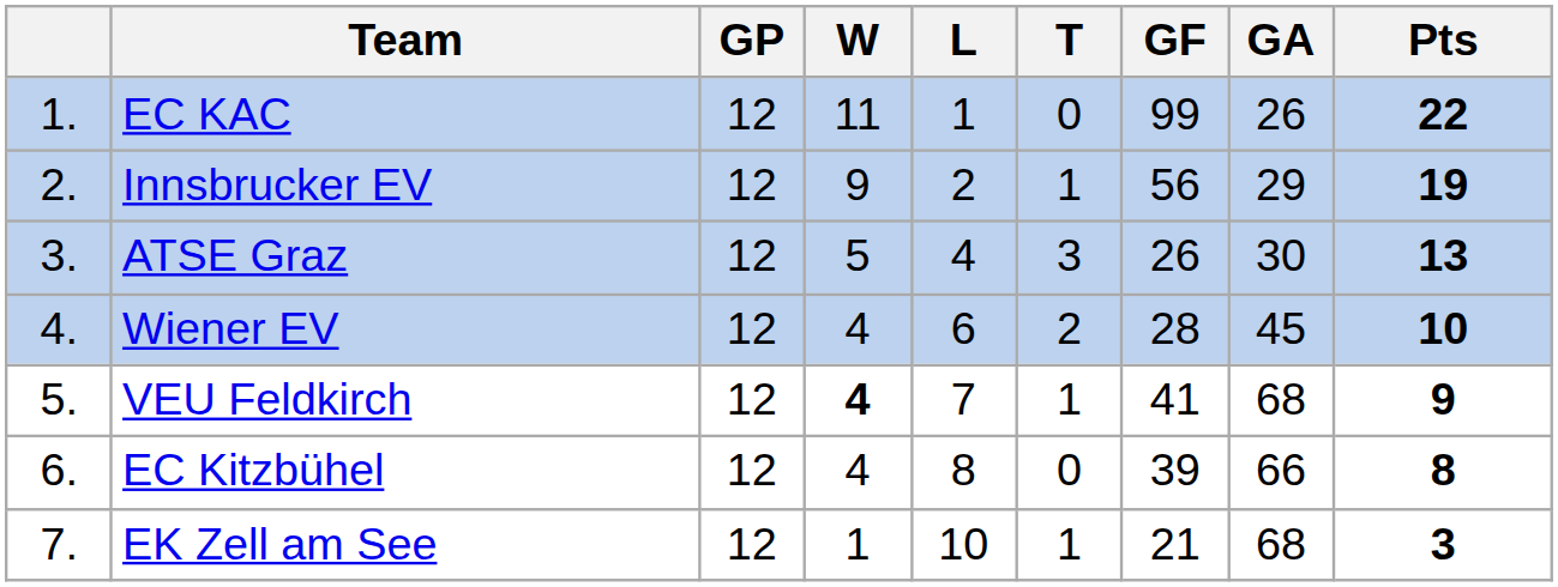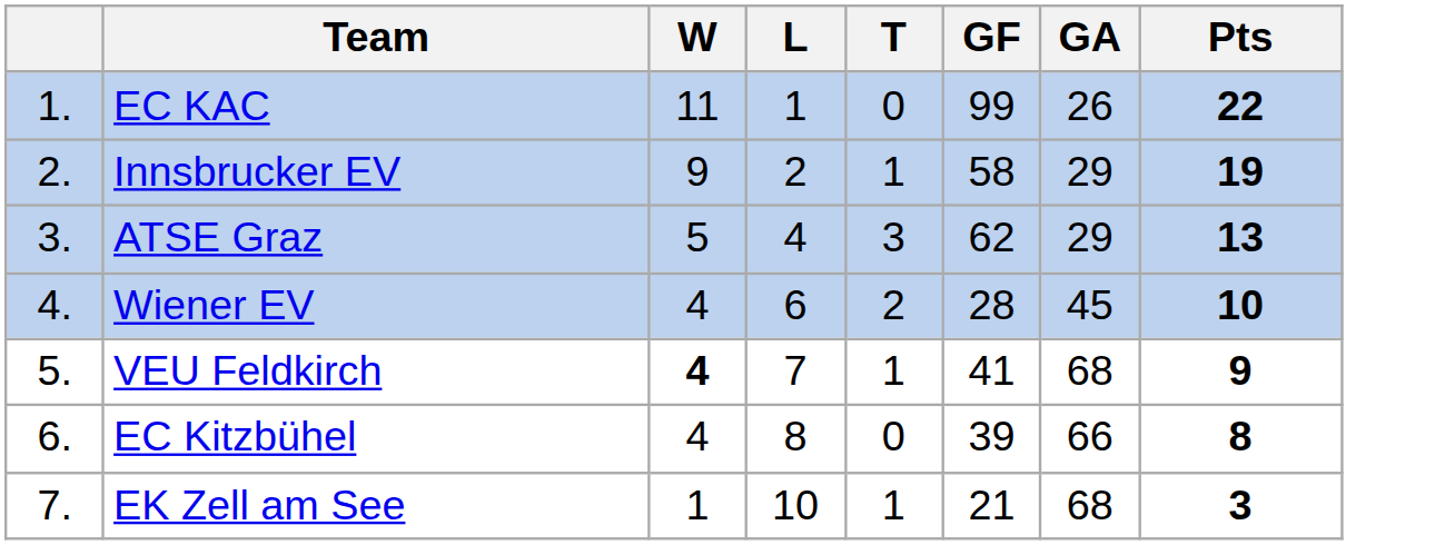- column: GP | 12 | 12 | 12 | 12 | 12 | 12 | 12
Innsbrucker EV | GF: 56 -> 58
ATSE Graz | GF: 26 -> 62
ATSE Graz | GA: 30 -> 29
